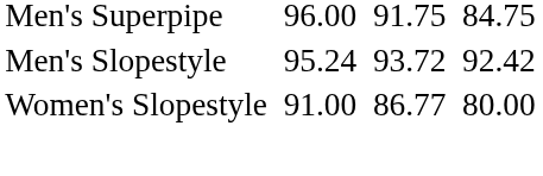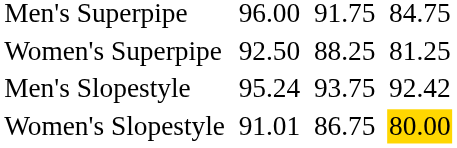+ row: Women's Superpipe | 92.50 | 88.25 | 81.25
Men's Slopestyle | column 5: 93.72 -> 93.75
Women's Slopestyle | column 3: 91.00 -> 91.01
Women's Slopestyle | column 5: 86.77 -> 86.75
Women's Slopestyle | column 7: no background -> gold background
